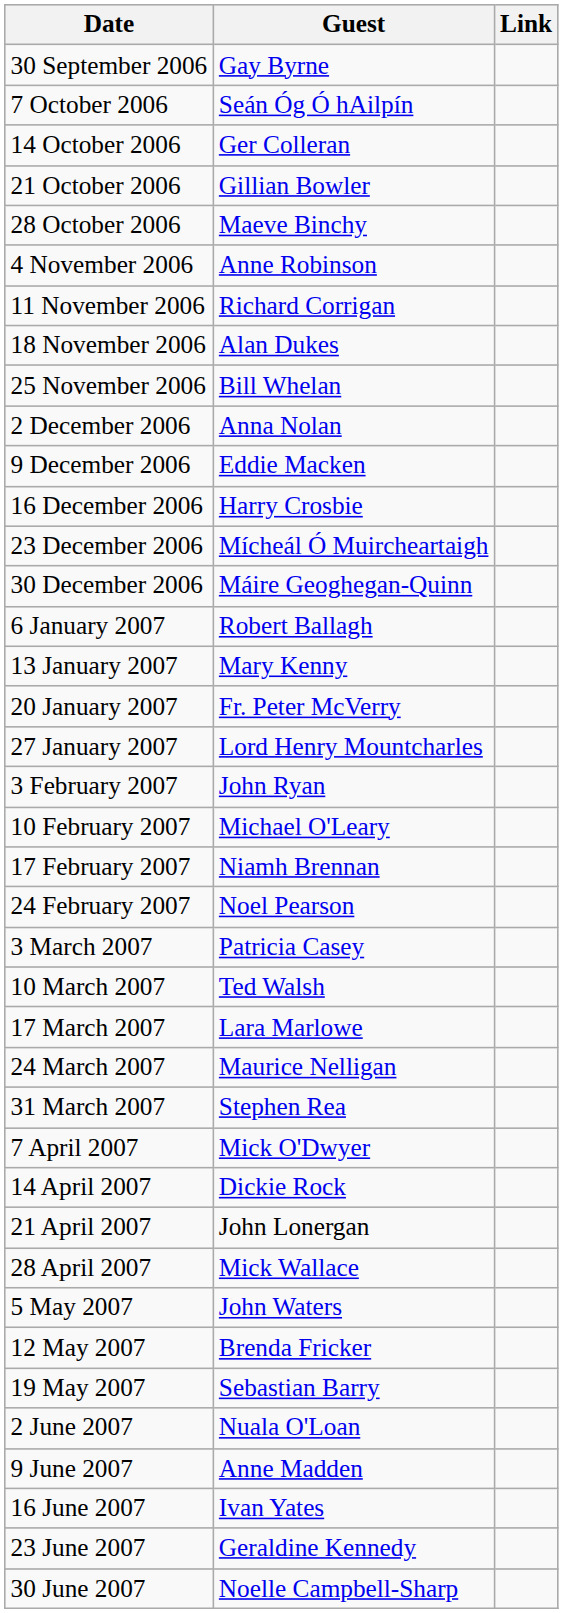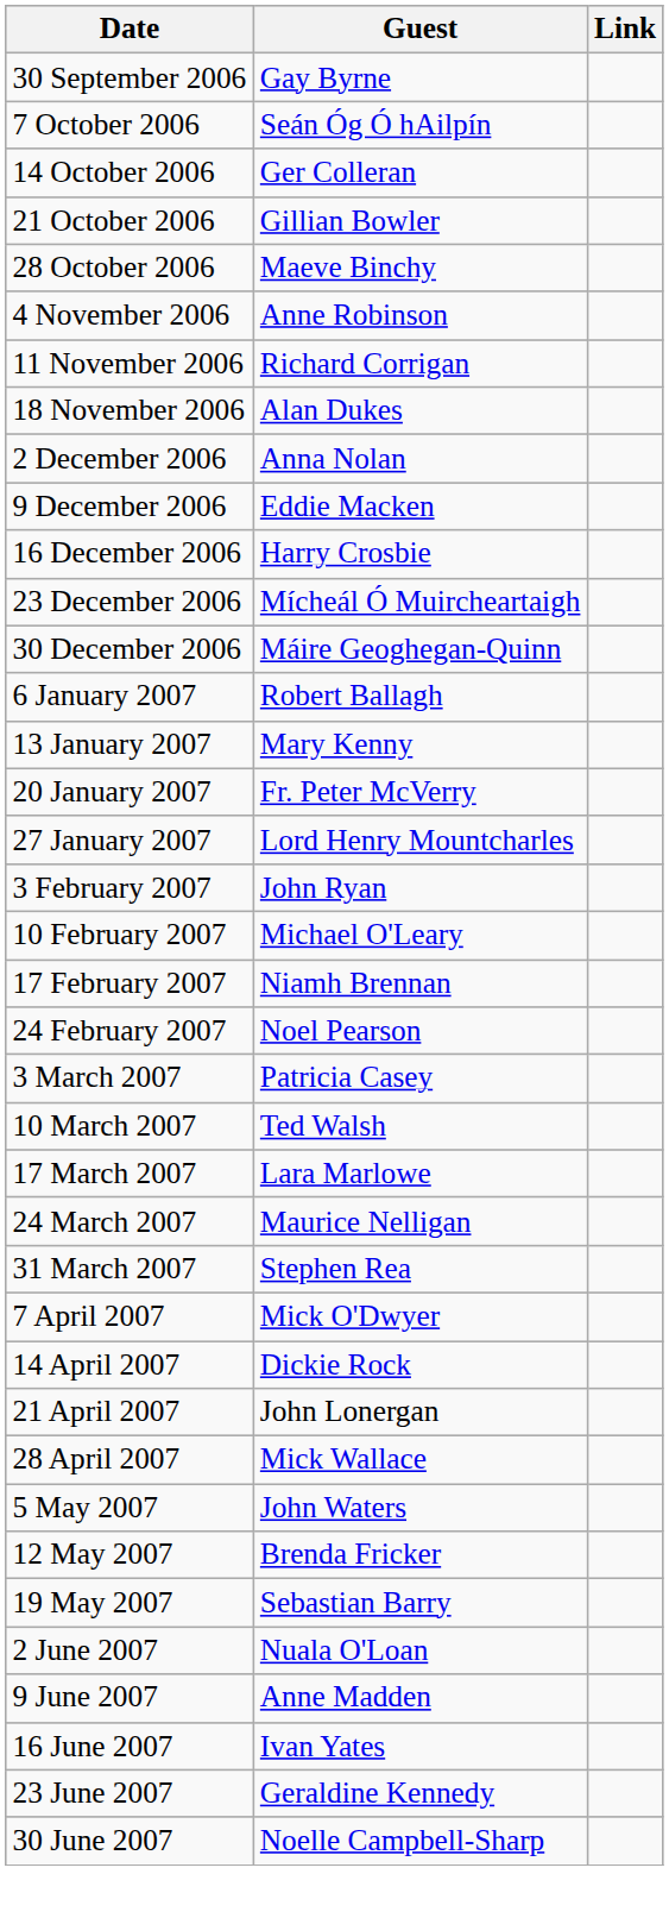- row: 25 November 2006 | Bill Whelan
